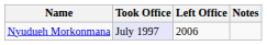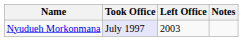Nyudueh Morkonmana | Left Office: 2006 -> 2003
